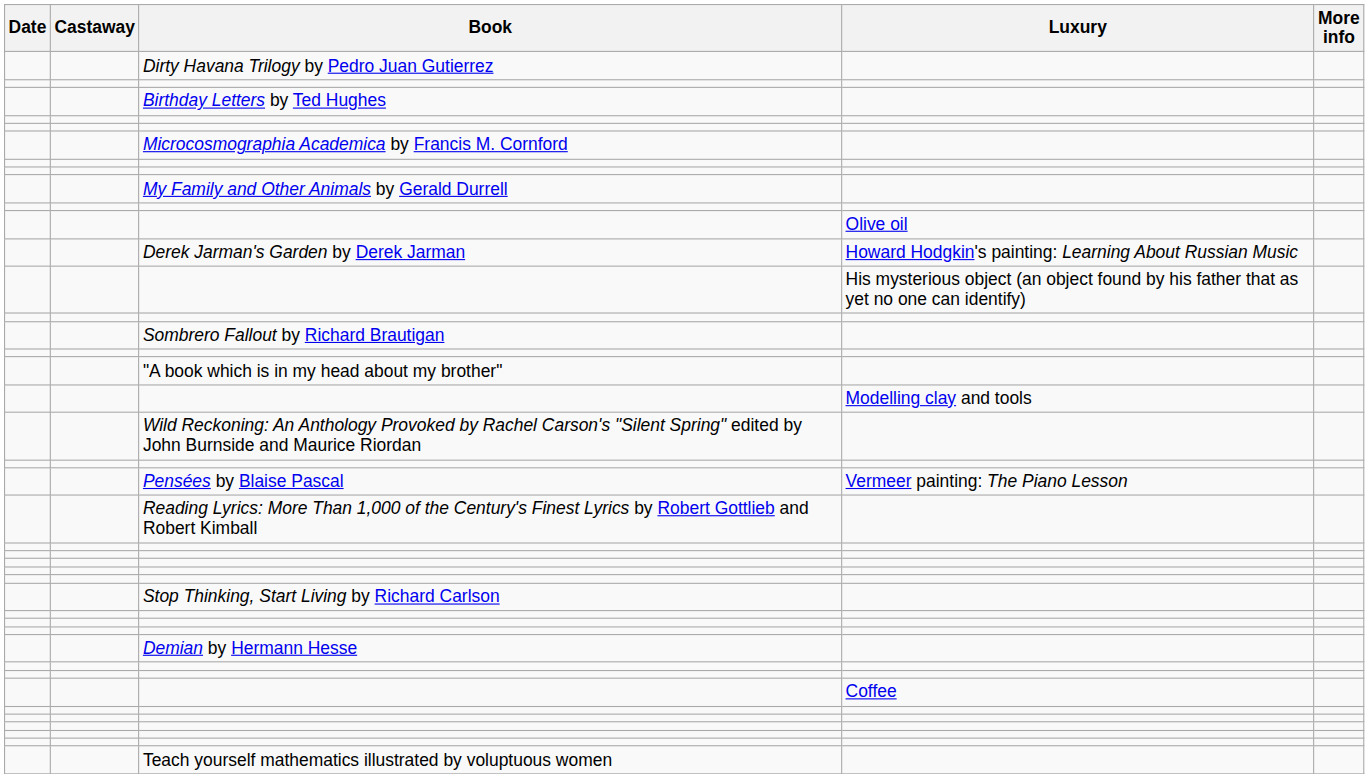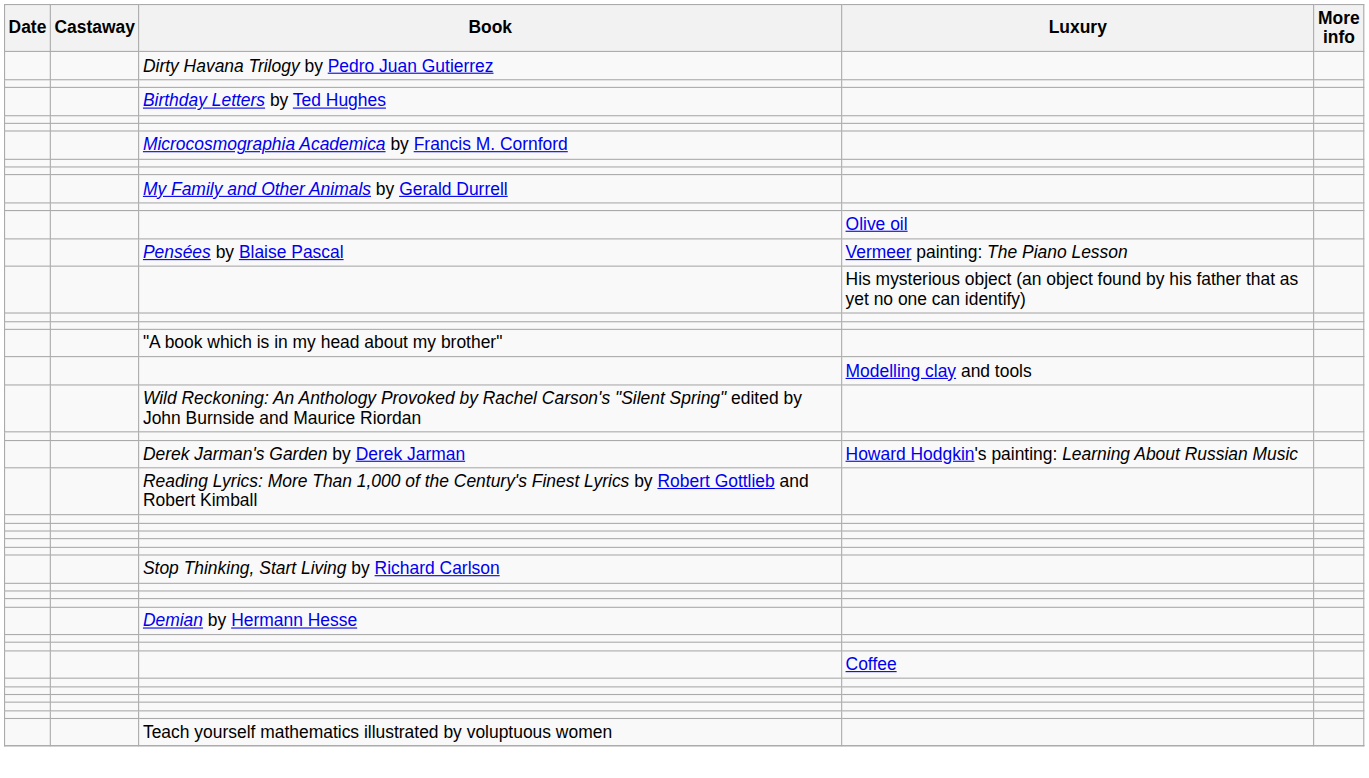rows swapped: Pensées by Blaise Pascal <-> Derek Jarman's Garden by Derek Jarman
- row: Sombrero Fallout by Richard Brautigan
